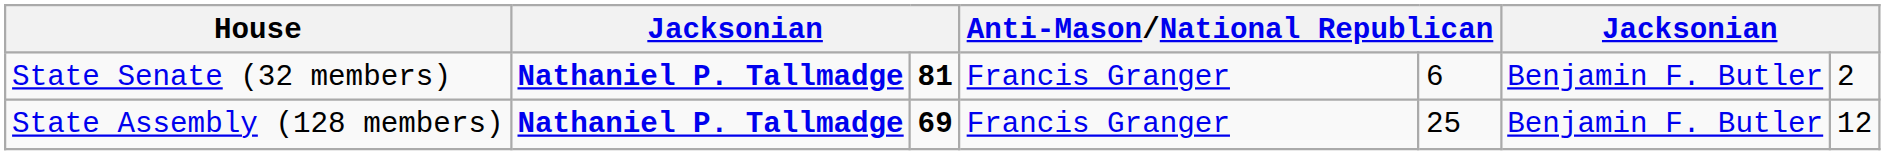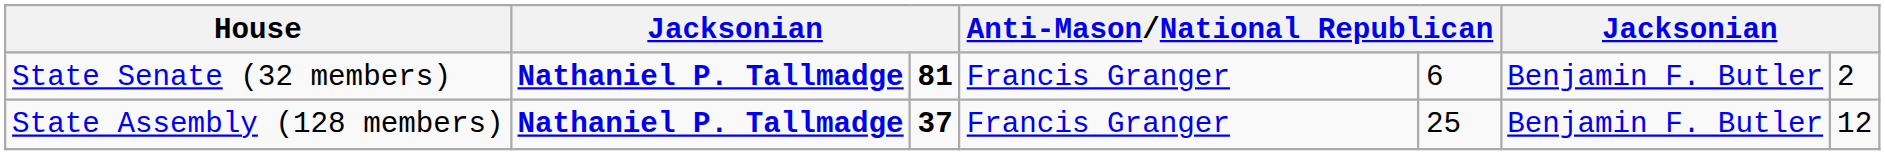State Assembly (128 members) | column 3: 69 -> 37
